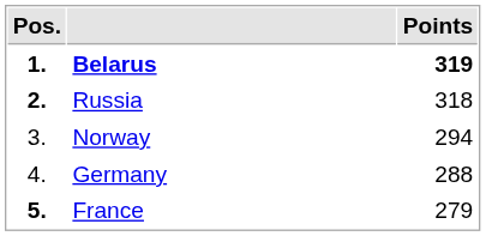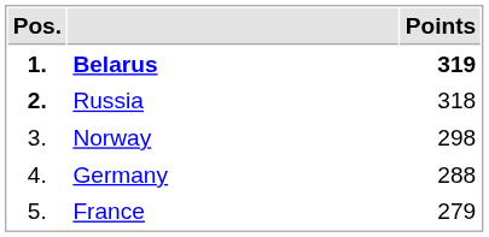Norway | Points: 294 -> 298
France | Pos.: bold -> normal
